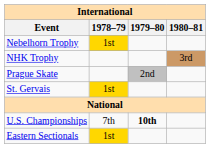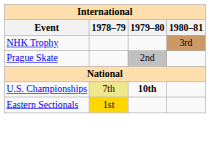- row: Nebelhorn Trophy | 1st
- row: St. Gervais | 1st
U.S. Championships | 1978–79: no background -> khaki background
